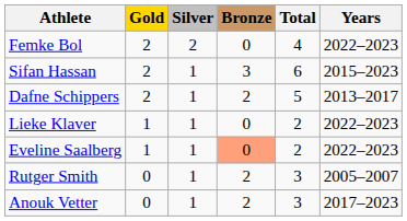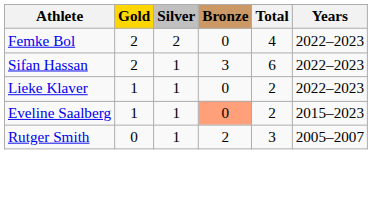Sifan Hassan | Years: 2015–2023 -> 2022–2023
- row: Dafne Schippers | 2 | 1 | 2 | 5 | 2013–2017
Eveline Saalberg | Years: 2022–2023 -> 2015–2023
- row: Anouk Vetter | 0 | 1 | 2 | 3 | 2017–2023
